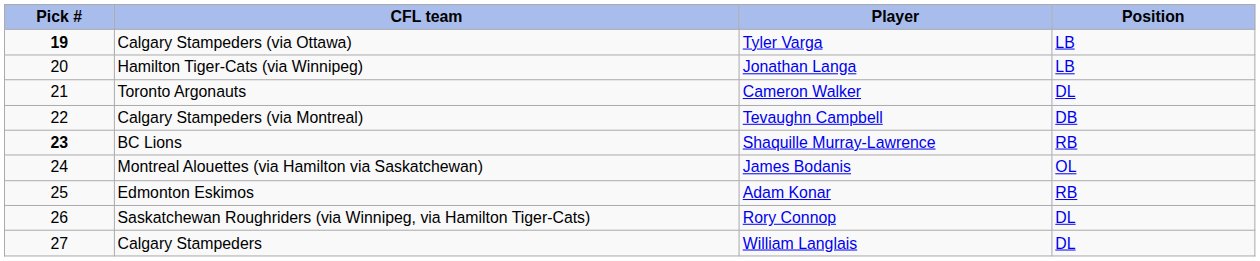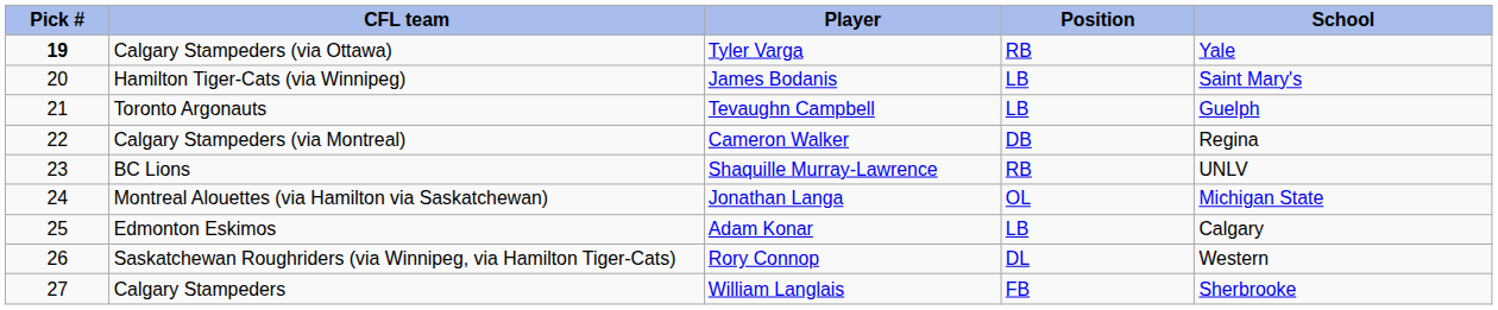+ column: School | Yale | Saint Mary's | Guelph | Regina | UNLV | Michigan State | Calgary | Western | Sherbrooke
Calgary Stampeders (via Ottawa) | Position: LB -> RB
Hamilton Tiger-Cats (via Winnipeg) | Player: Jonathan Langa -> James Bodanis
Toronto Argonauts | Player: Cameron Walker -> Tevaughn Campbell
Toronto Argonauts | Position: DL -> LB
Calgary Stampeders (via Montreal) | Player: Tevaughn Campbell -> Cameron Walker
BC Lions | Pick #: bold -> normal
Montreal Alouettes (via Hamilton via Saskatchewan) | Player: James Bodanis -> Jonathan Langa
Edmonton Eskimos | Position: RB -> LB
Calgary Stampeders | Position: DL -> FB
